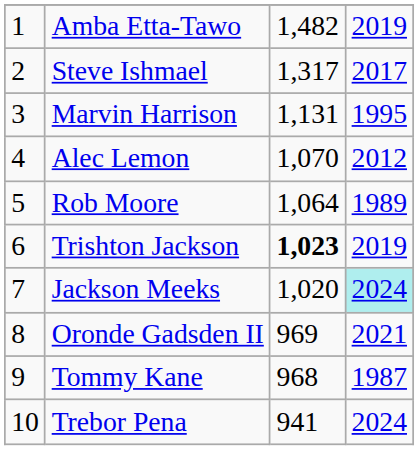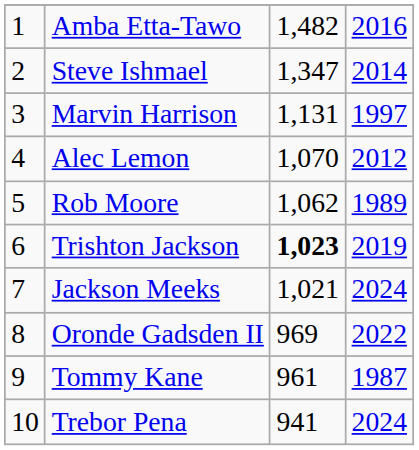Amba Etta-Tawo | column 4: 2019 -> 2016
Steve Ishmael | column 3: 1,317 -> 1,347
Steve Ishmael | column 4: 2017 -> 2014
Marvin Harrison | column 4: 1995 -> 1997
Rob Moore | column 3: 1,064 -> 1,062
Jackson Meeks | column 3: 1,020 -> 1,021
Jackson Meeks | column 4: paleturquoise background -> no background
Oronde Gadsden II | column 4: 2021 -> 2022
Tommy Kane | column 3: 968 -> 961
